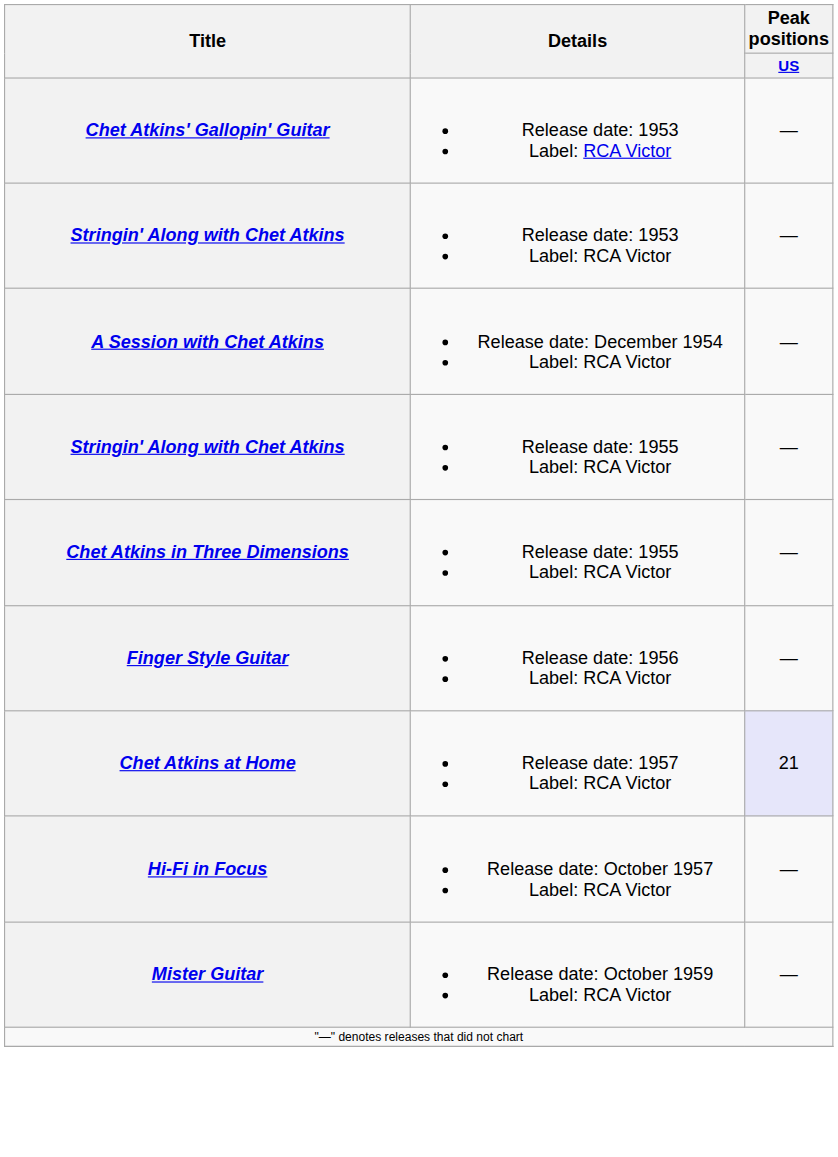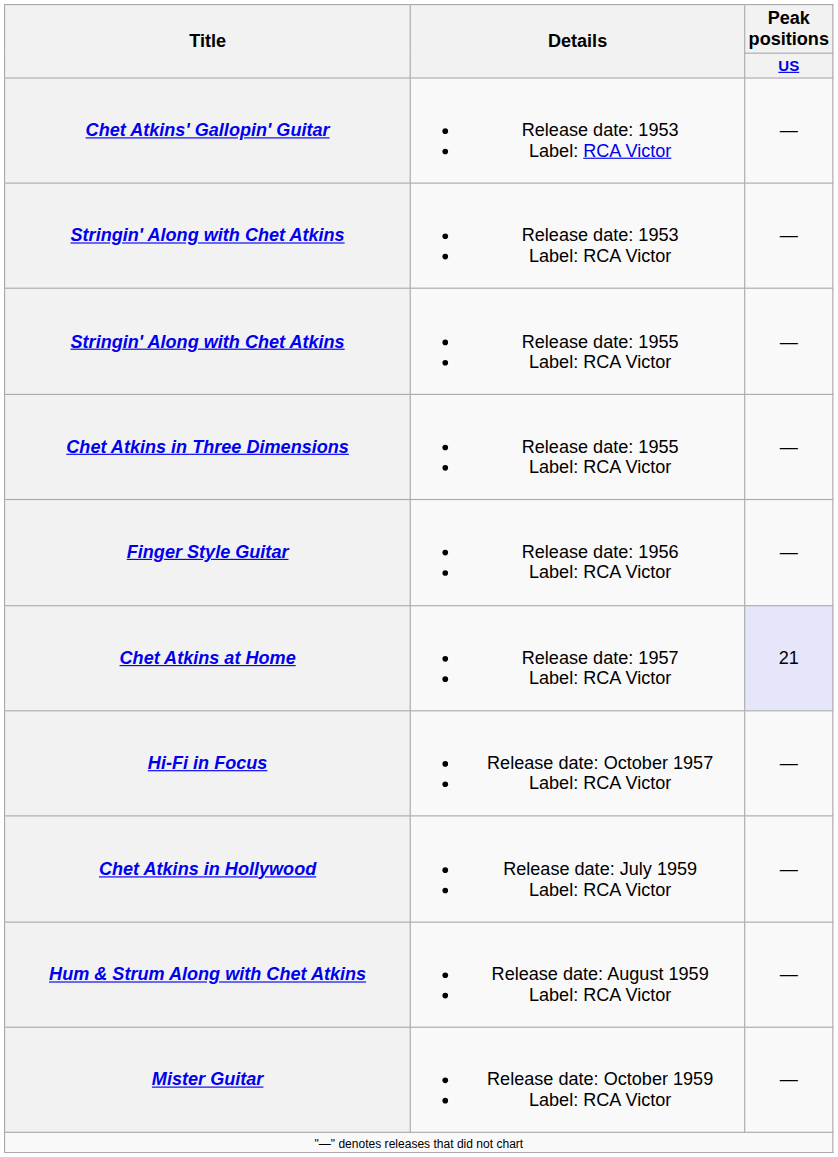- row: A Session with Chet Atkins | Release date: December 1954 Label: RCA Victor | —
+ row: Chet Atkins in Hollywood | Release date: July 1959 Label: RCA Victor | —
+ row: Hum & Strum Along with Chet Atkins | Release date: August 1959 Label: RCA Victor | —
